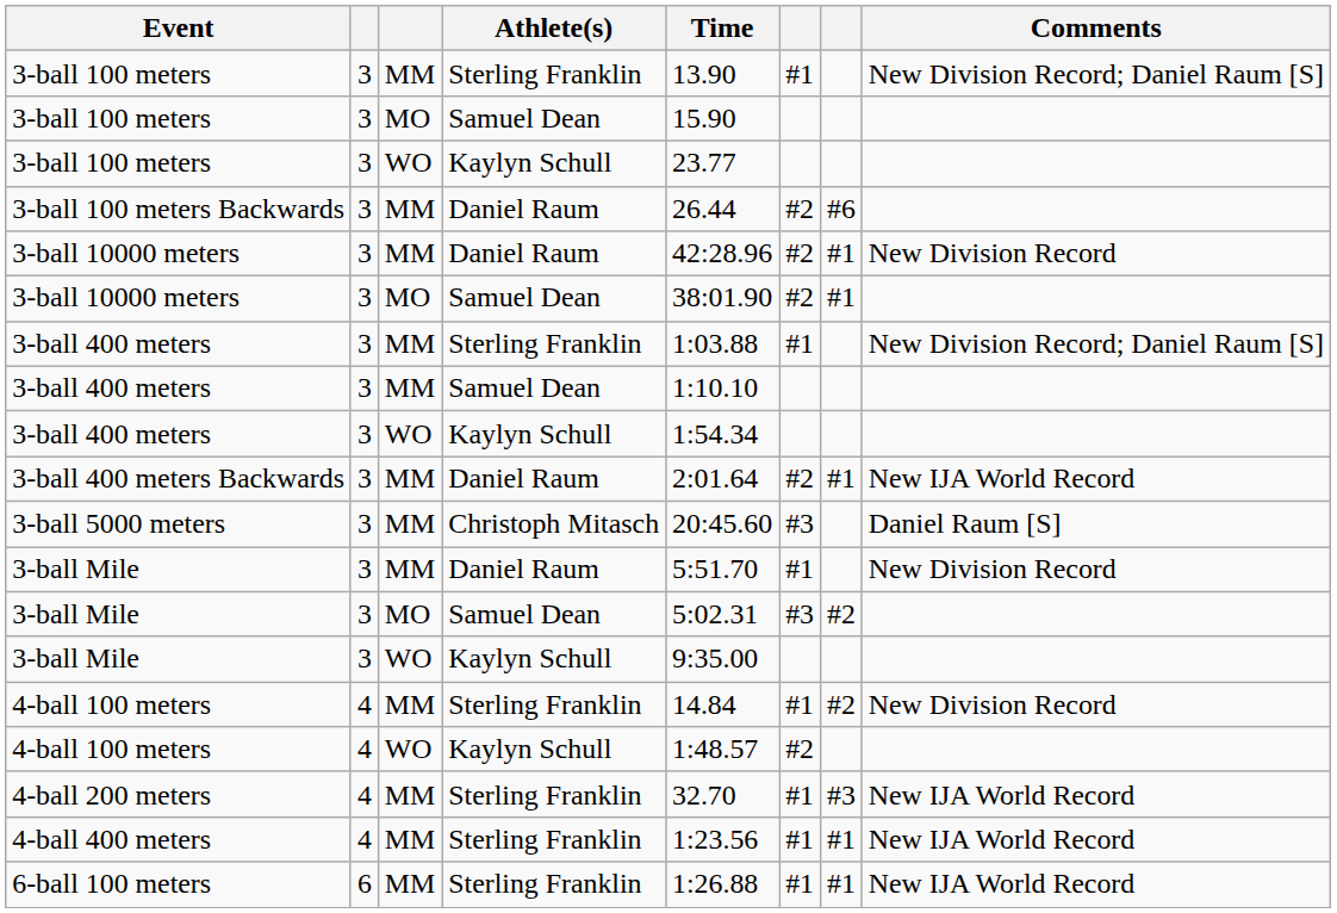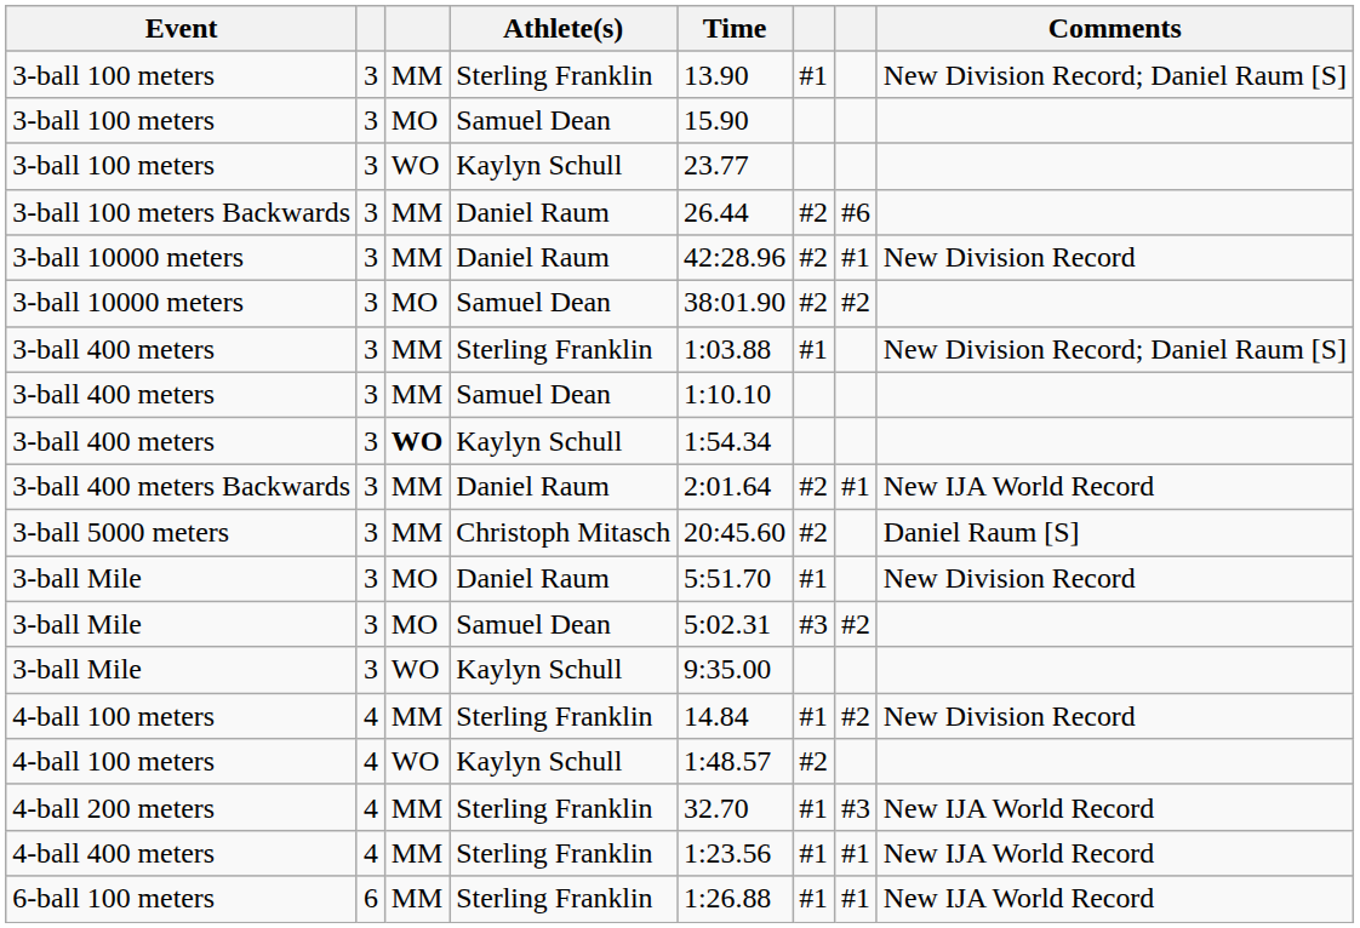3-ball 10000 meters / Samuel Dean | column 7: #1 -> #2
3-ball 400 meters / Kaylyn Schull | column 3: normal -> bold
3-ball 5000 meters | column 6: #3 -> #2
3-ball Mile / Daniel Raum | column 3: MM -> MO
